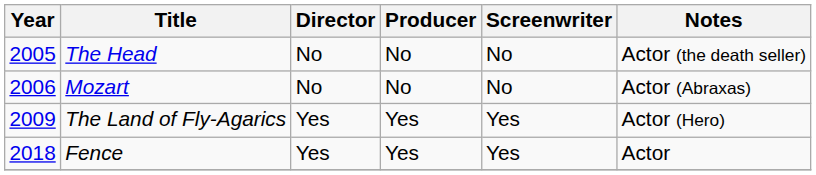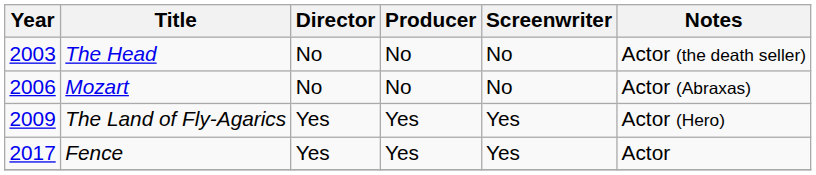The Head | Year: 2005 -> 2003
Fence | Year: 2018 -> 2017
